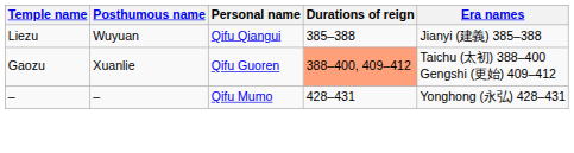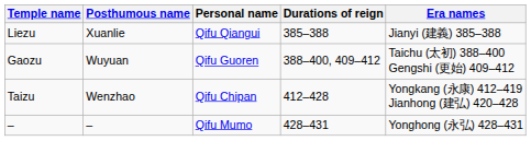Liezu | Posthumous name: Wuyuan -> Xuanlie
Gaozu | Posthumous name: Xuanlie -> Wuyuan
Gaozu | Durations of reign: lightsalmon background -> no background
+ row: Taizu | Wenzhao | Qifu Chipan | 412–428 | Yongkang (永康) 412–419 Jianhong (建弘) 420–428
